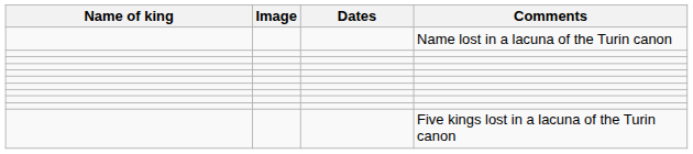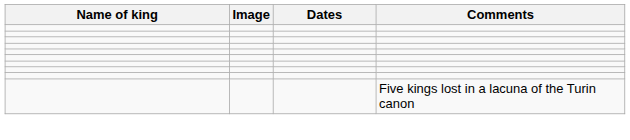- row: Name lost in a lacuna of the Turin canon
